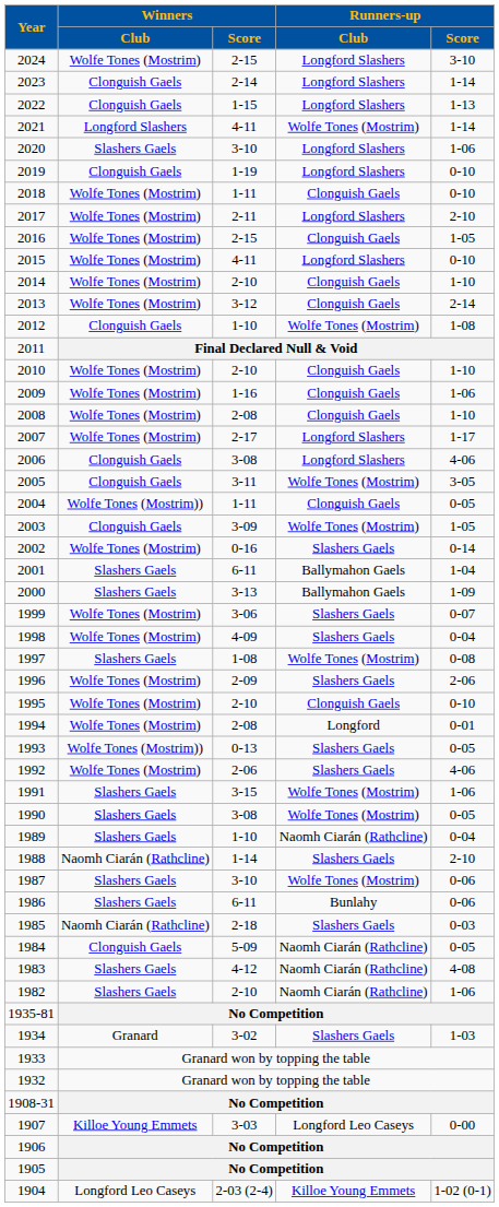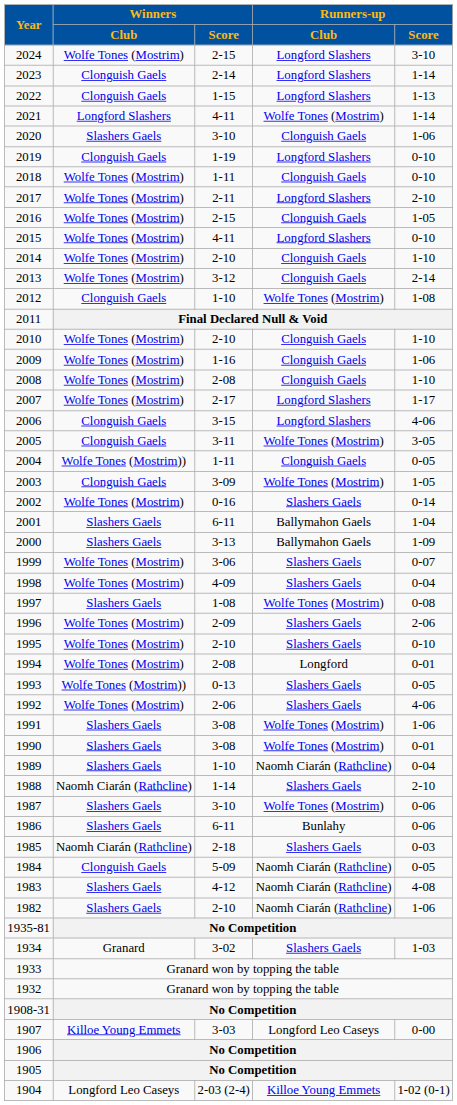2020 | Runners-up / Club: Longford Slashers -> Clonguish Gaels
2006 | Winners / Score: 3-08 -> 3-15
1995 | Runners-up / Club: Clonguish Gaels -> Slashers Gaels
1991 | Winners / Score: 3-15 -> 3-08
1990 | Runners-up / Score: 0-05 -> 0-01
